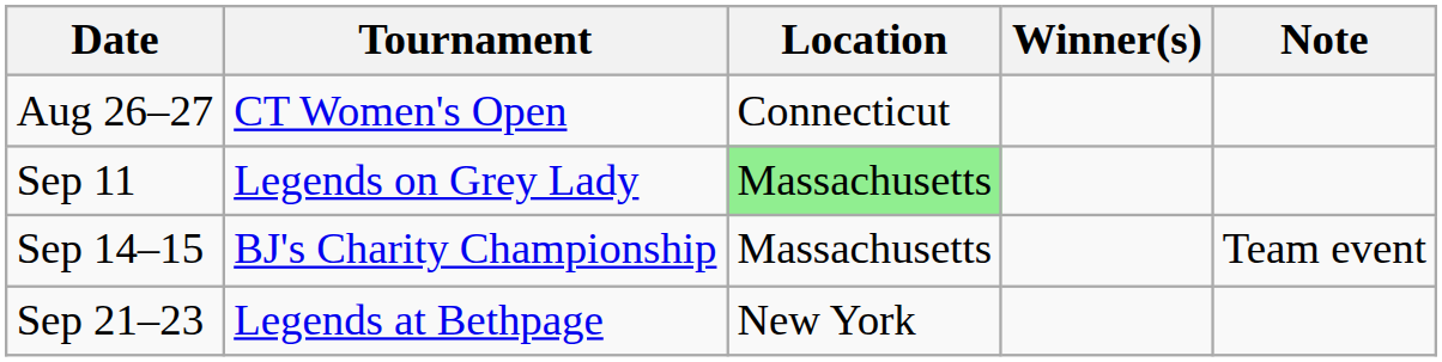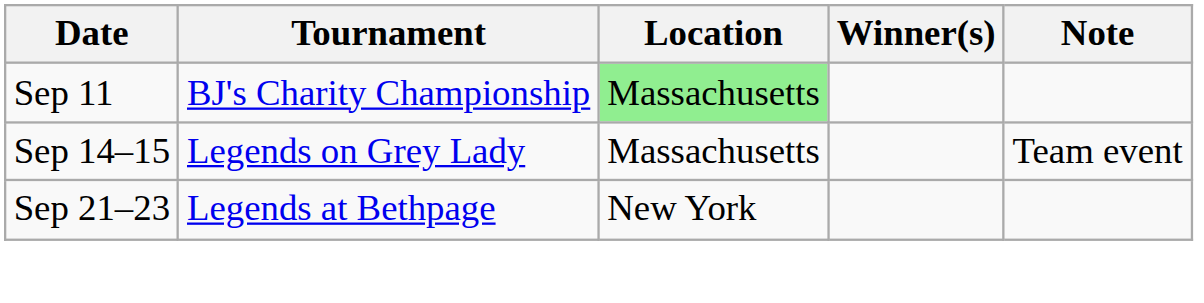- row: Aug 26–27 | CT Women's Open | Connecticut
Sep 11 | Tournament: Legends on Grey Lady -> BJ's Charity Championship
Sep 14–15 | Tournament: BJ's Charity Championship -> Legends on Grey Lady
